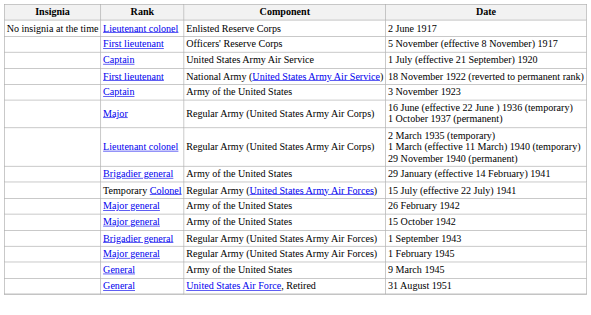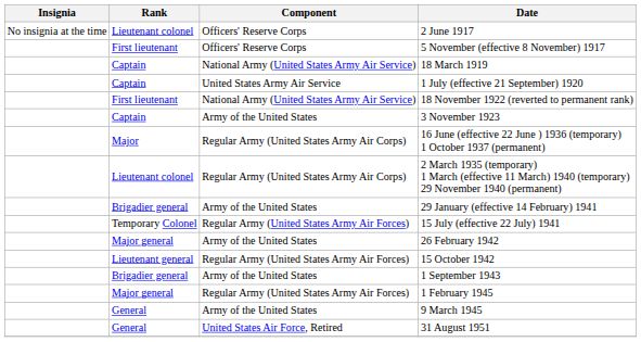2 June 1917 | Component: Enlisted Reserve Corps -> Officers' Reserve Corps
+ row: Captain | National Army (United States Army Air Service) | 18 March 1919
15 October 1942 | Rank: Major general -> Lieutenant general
15 October 1942 | Component: Army of the United States -> Regular Army (United States Army Air Forces)
1 September 1943 | Component: Regular Army (United States Army Air Forces) -> Army of the United States
